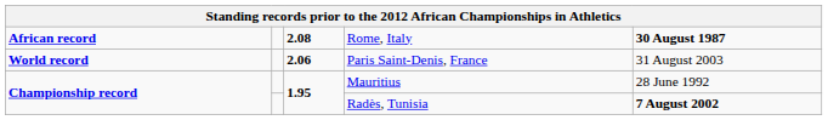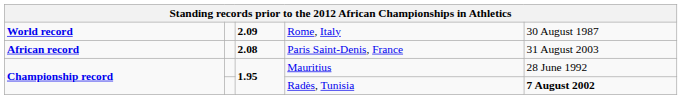Rome, Italy | column 1: African record -> World record
Rome, Italy | column 3: 2.08 -> 2.09
Rome, Italy | column 5: bold -> normal
Paris Saint-Denis, France | column 1: World record -> African record
Paris Saint-Denis, France | column 3: 2.06 -> 2.08
